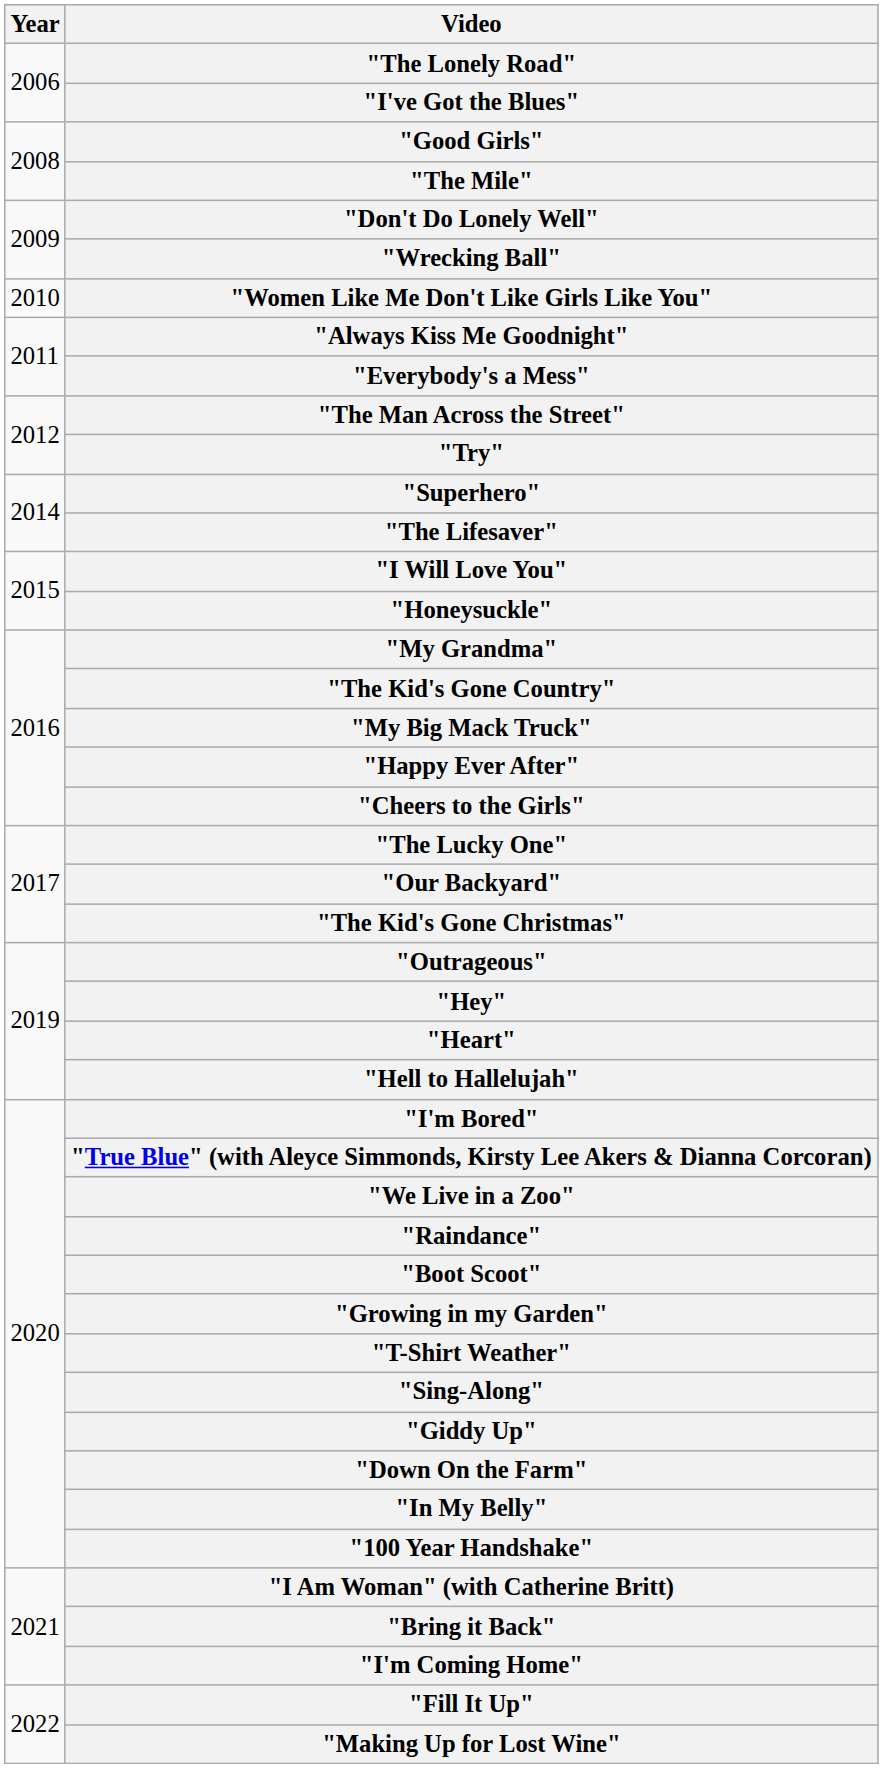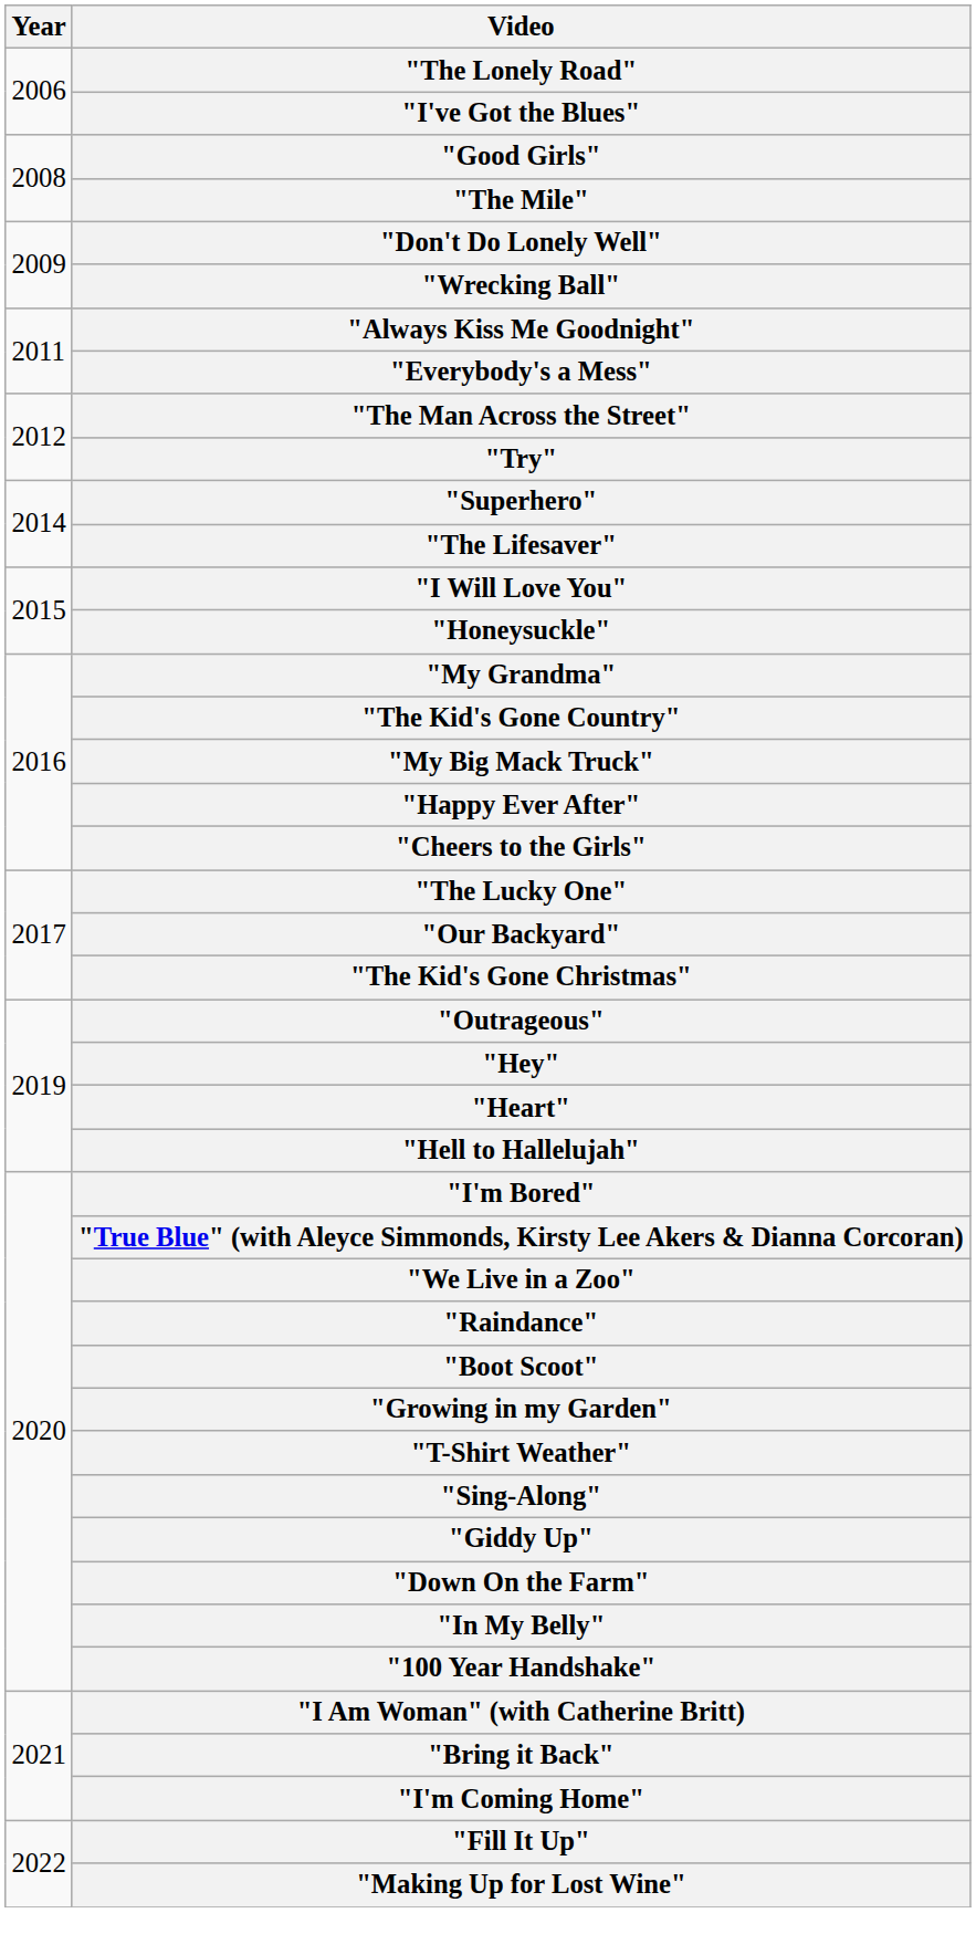- row: 2010 | "Women Like Me Don't Like Girls Like You"
